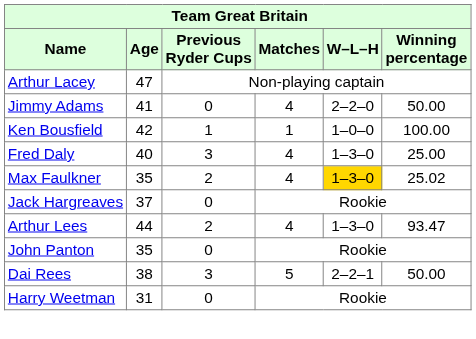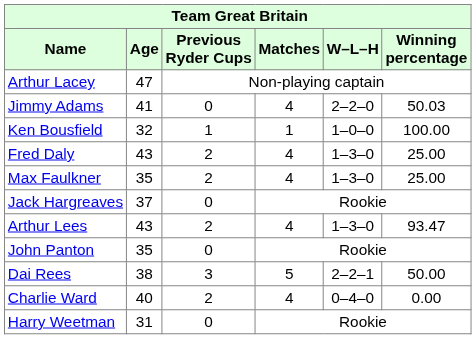Jimmy Adams | Winning percentage: 50.00 -> 50.03
Ken Bousfield | Age: 42 -> 32
Fred Daly | Age: 40 -> 43
Fred Daly | Previous Ryder Cups: 3 -> 2
Max Faulkner | W–L–H: gold background -> no background
Max Faulkner | Winning percentage: 25.02 -> 25.00
Arthur Lees | Age: 44 -> 43
+ row: Charlie Ward | 40 | 2 | 4 | 0–4–0 | 0.00
